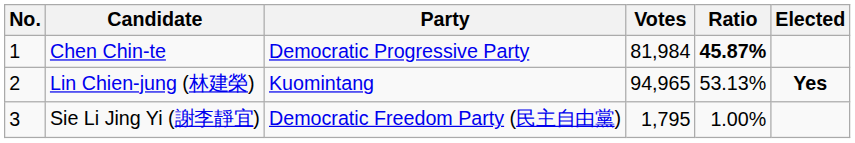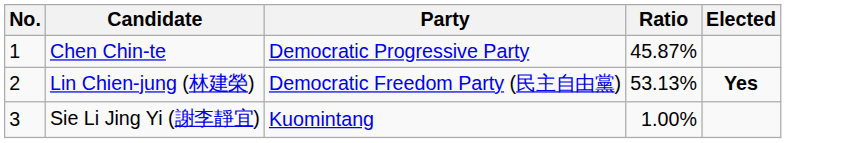- column: Votes | 81,984 | 94,965 | 1,795
Chen Chin-te | Ratio: bold -> normal
Lin Chien-jung (林建榮) | Party: Kuomintang -> Democratic Freedom Party (民主自由黨)
Sie Li Jing Yi (謝李靜宜) | Party: Democratic Freedom Party (民主自由黨) -> Kuomintang
